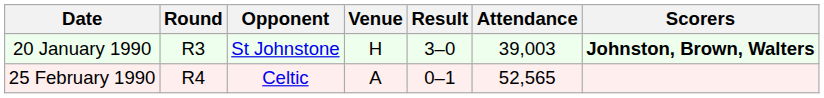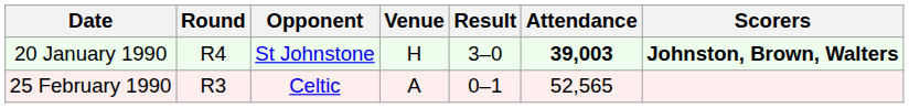20 January 1990 | Round: R3 -> R4
20 January 1990 | Attendance: normal -> bold
25 February 1990 | Round: R4 -> R3
